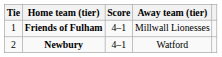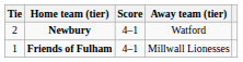rows swapped: Friends of Fulham <-> Newbury
